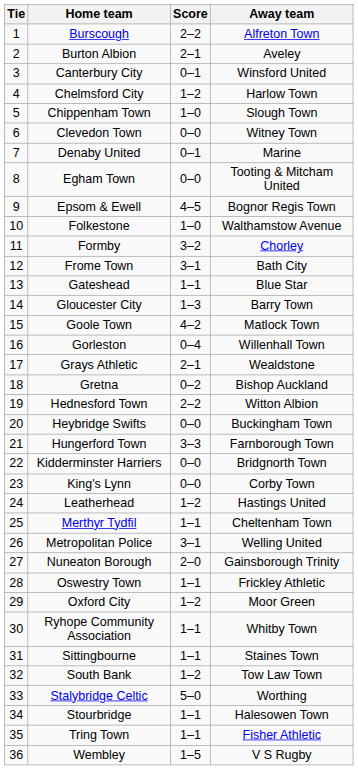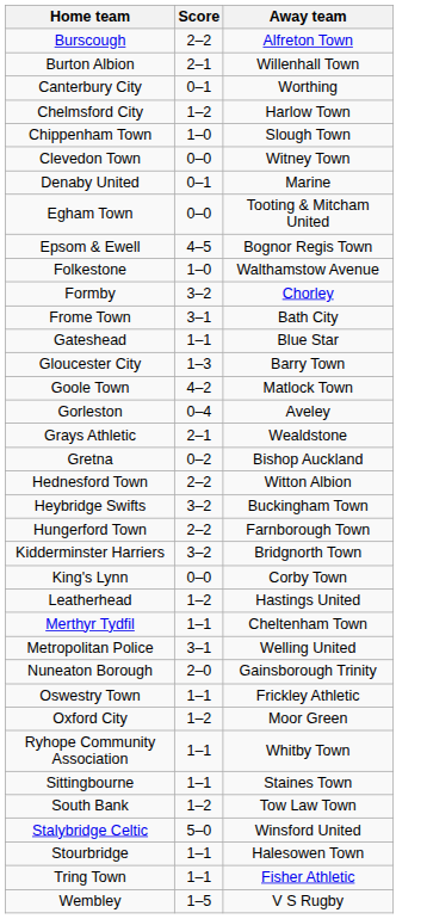- column: Tie | 1 | 2 | 3 | 4 | 5 | 6 | 7 | 8 | 9 | 10 | 11 | 12 | 13 | 14 | 15 | 16 | 17 | 18 | 19 | 20 | 21 | 22 | 23 | 24 | 25 | 26 | 27 | 28 | 29 | 30 | 31 | 32 | 33 | 34 | 35 | 36
Burton Albion | Away team: Aveley -> Willenhall Town
Canterbury City | Away team: Winsford United -> Worthing
Gorleston | Away team: Willenhall Town -> Aveley
Heybridge Swifts | Score: 0–0 -> 3–2
Hungerford Town | Score: 3–3 -> 2–2
Kidderminster Harriers | Score: 0–0 -> 3–2
Stalybridge Celtic | Away team: Worthing -> Winsford United
